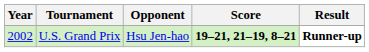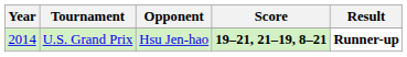U.S. Grand Prix | Year: 2002 -> 2014
